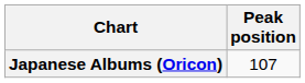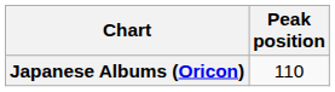Japanese Albums (Oricon) | Peak position: 107 -> 110
